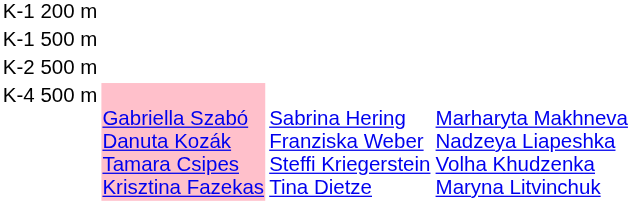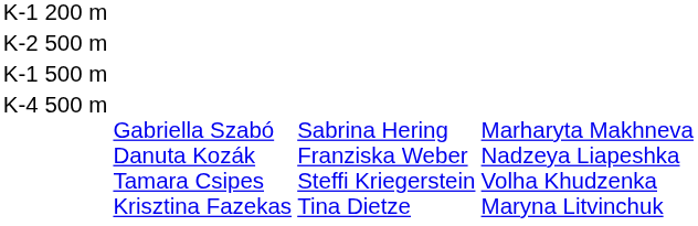rows swapped: K-1 500 m <-> K-2 500 m
K-4 500 m | column 2: pink background -> no background
